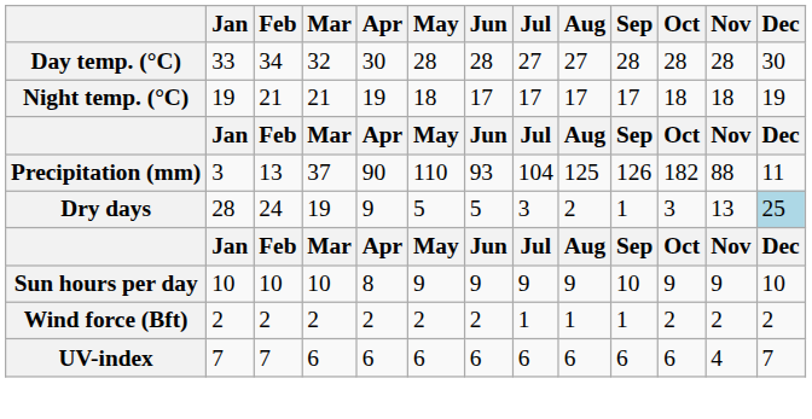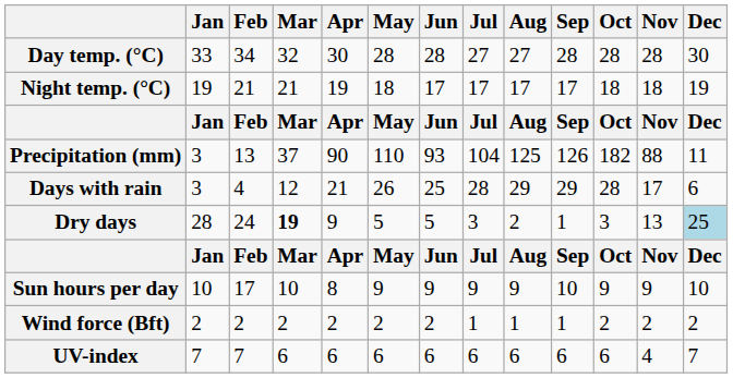+ row: Days with rain | 3 | 4 | 12 | 21 | 26 | 25 | 28 | 29 | 29 | 28 | 17 | 6
Dry days | Mar: normal -> bold
Sun hours per day | Feb: 10 -> 17
